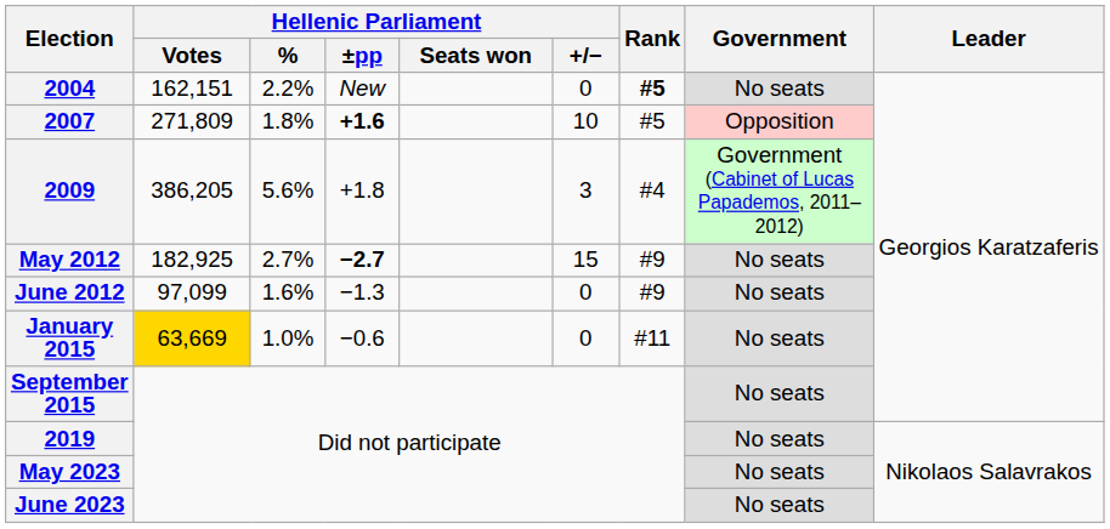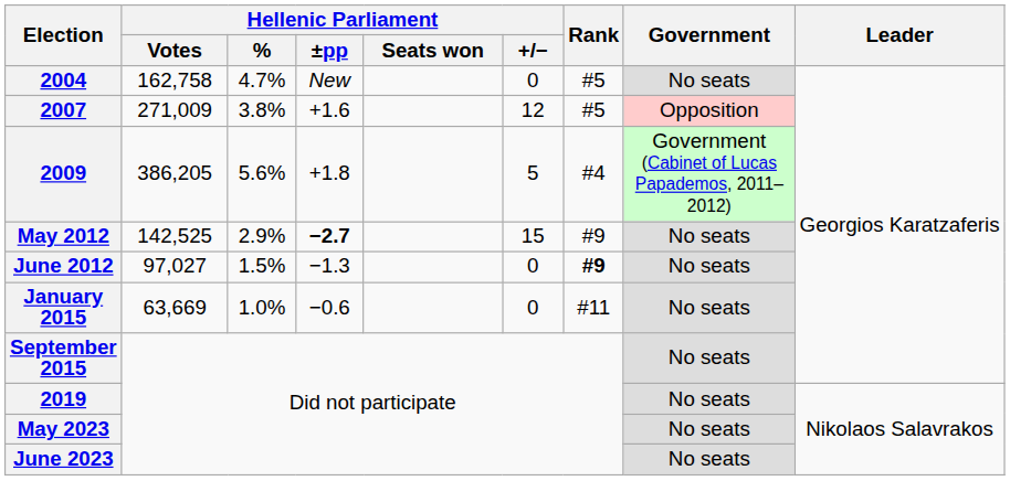2004 | Hellenic Parliament / Votes: 162,151 -> 162,758
2004 | Hellenic Parliament / %: 2.2% -> 4.7%
2004 | Rank: bold -> normal
2007 | Hellenic Parliament / Votes: 271,809 -> 271,009
2007 | Hellenic Parliament / %: 1.8% -> 3.8%
2007 | Hellenic Parliament / ±pp: bold -> normal
2007 | Hellenic Parliament / +/−: 10 -> 12
2009 | Hellenic Parliament / +/−: 3 -> 5
May 2012 | Hellenic Parliament / Votes: 182,925 -> 142,525
May 2012 | Hellenic Parliament / %: 2.7% -> 2.9%
June 2012 | Hellenic Parliament / Votes: 97,099 -> 97,027
June 2012 | Hellenic Parliament / %: 1.6% -> 1.5%
June 2012 | Rank: normal -> bold
January 2015 | Hellenic Parliament / Votes: gold background -> no background
